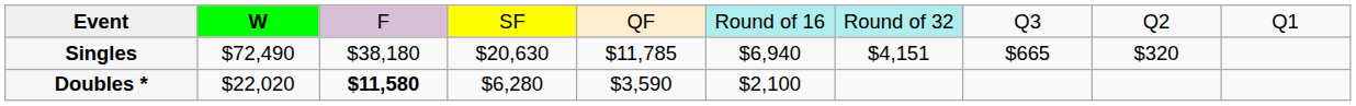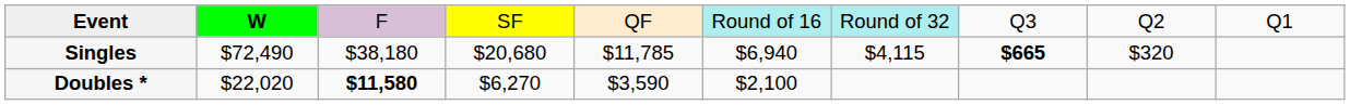Singles | column 4: $20,630 -> $20,680
Singles | column 7: $4,151 -> $4,115
Singles | column 8: normal -> bold
Doubles * | column 4: $6,280 -> $6,270
